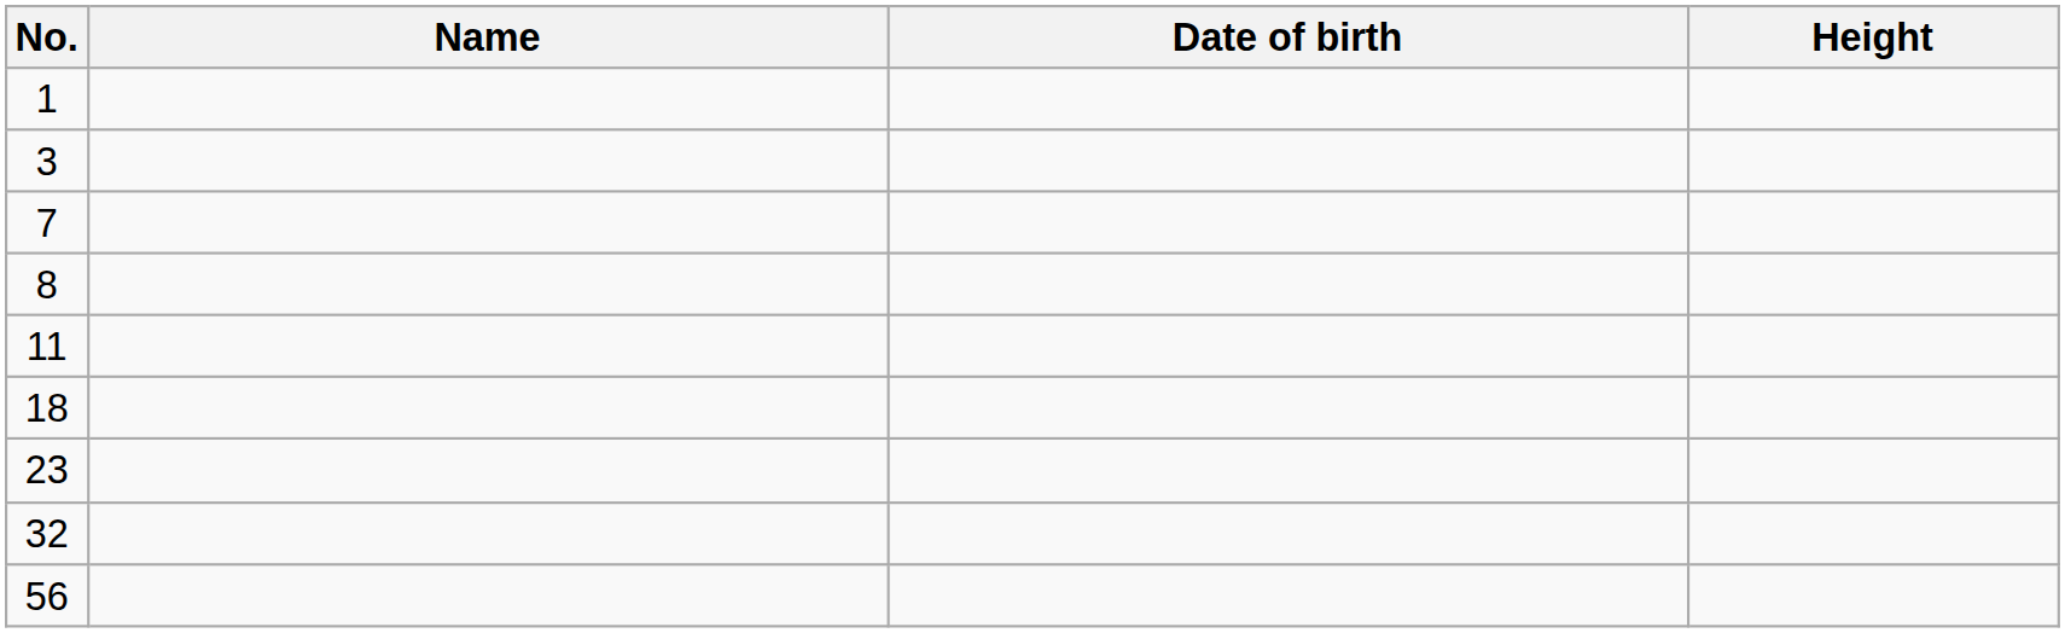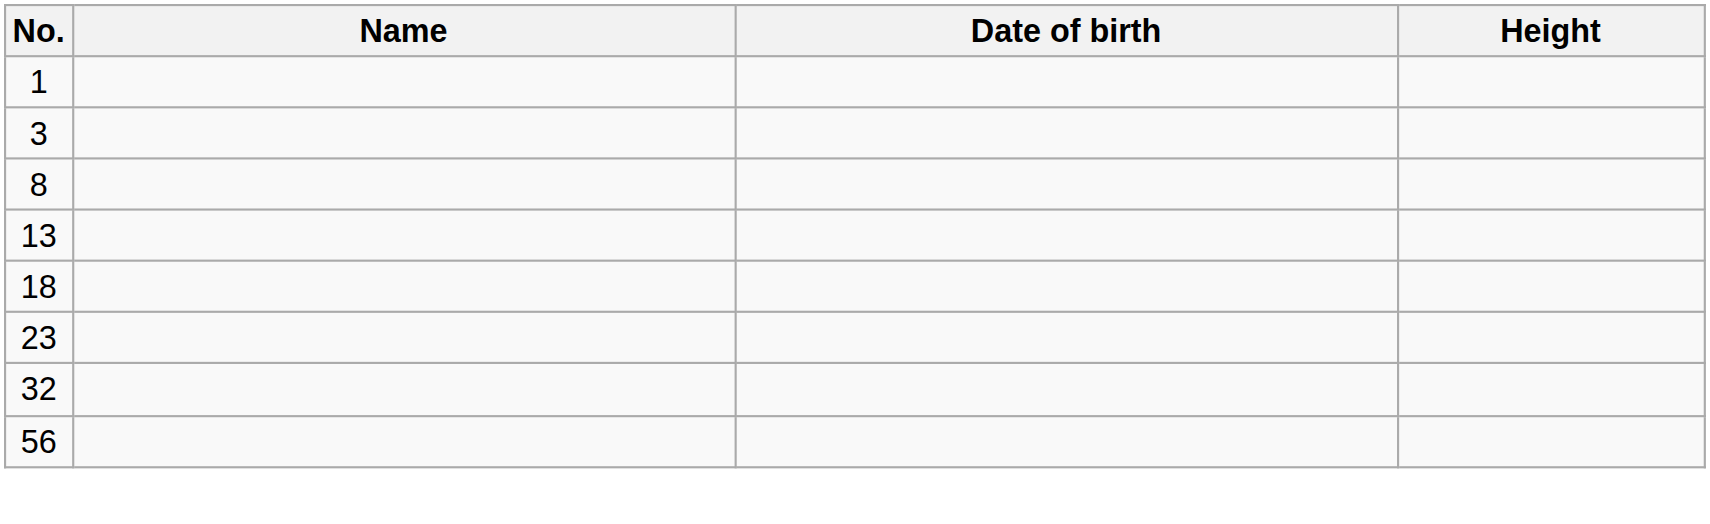- row: 7
- row: 11
+ row: 13
